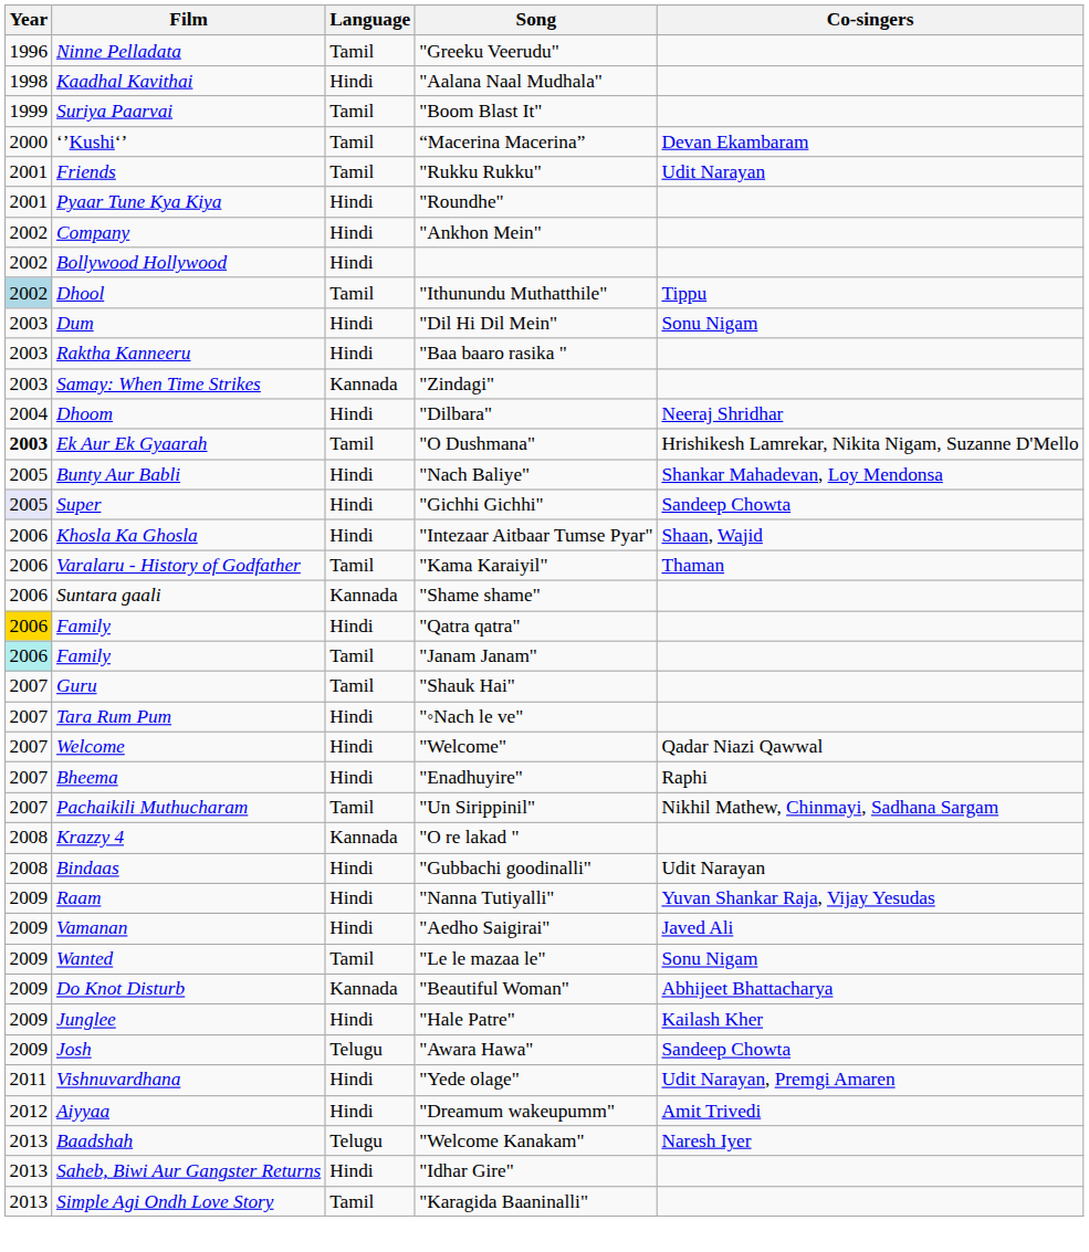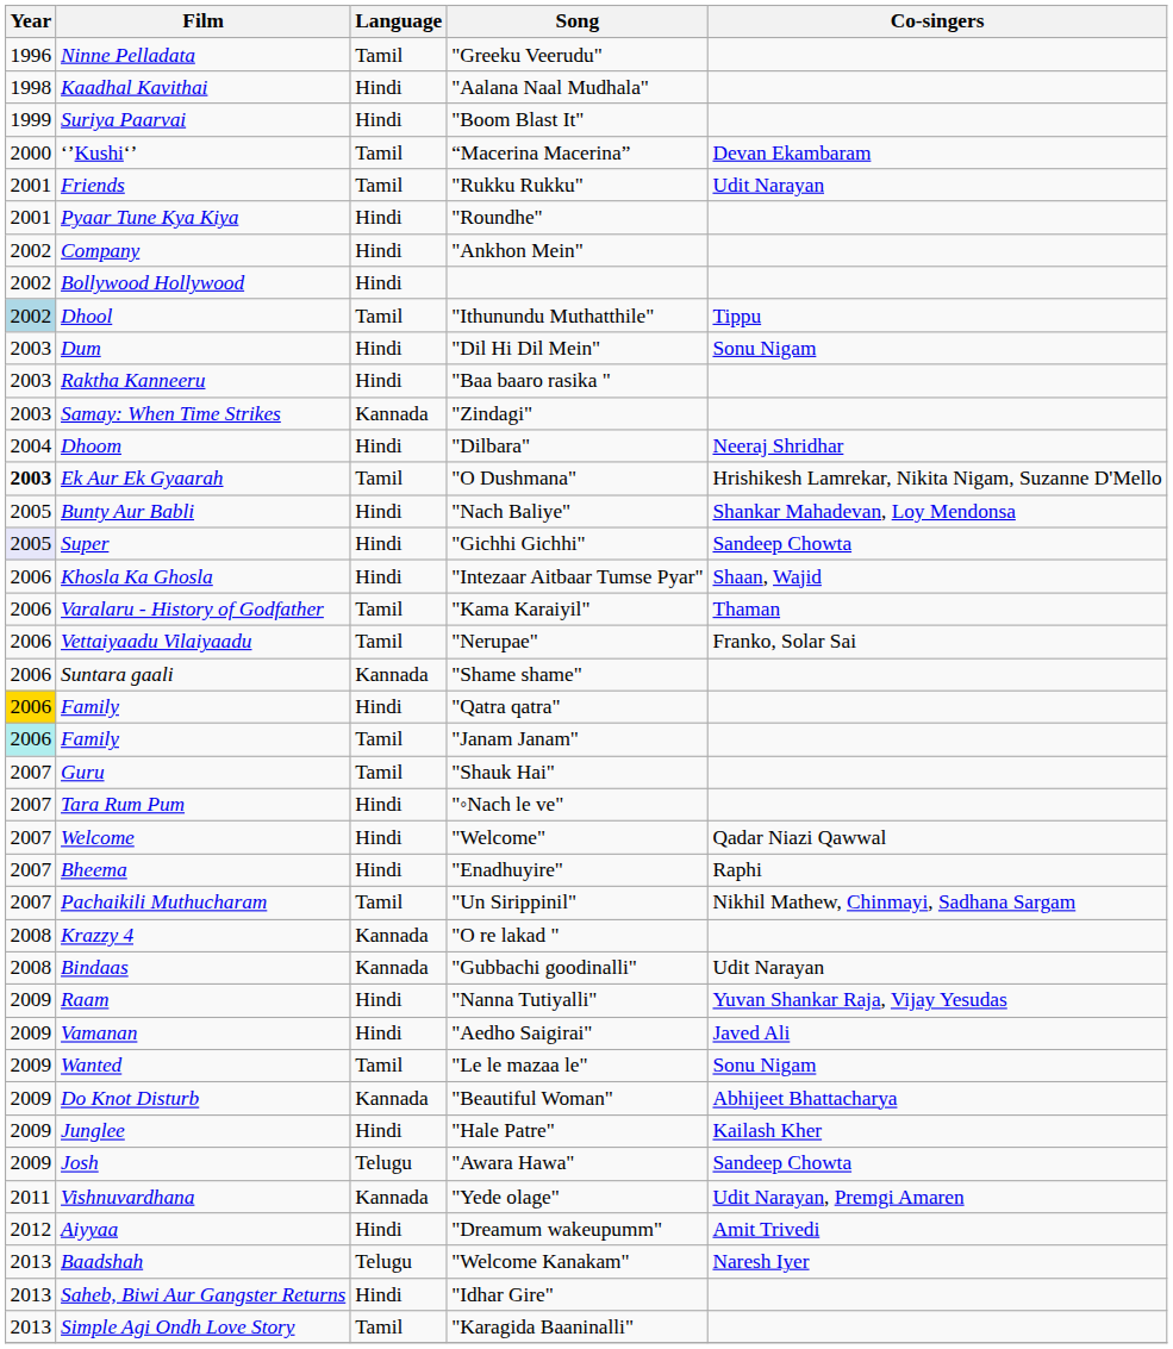"Boom Blast It" | Language: Tamil -> Hindi
+ row: 2006 | Vettaiyaadu Vilaiyaadu | Tamil | "Nerupae" | Franko, Solar Sai
"Gubbachi goodinalli" | Language: Hindi -> Kannada
"Yede olage" | Language: Hindi -> Kannada
